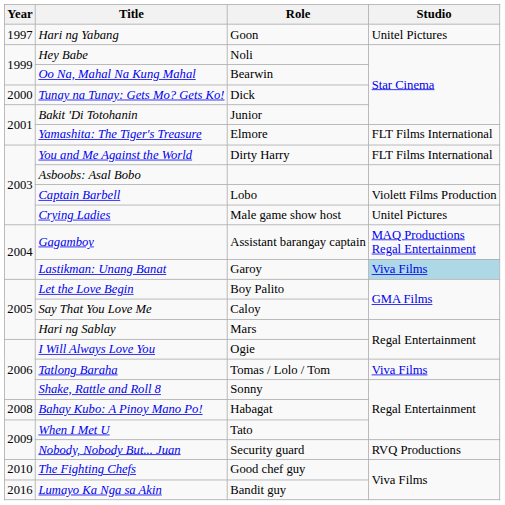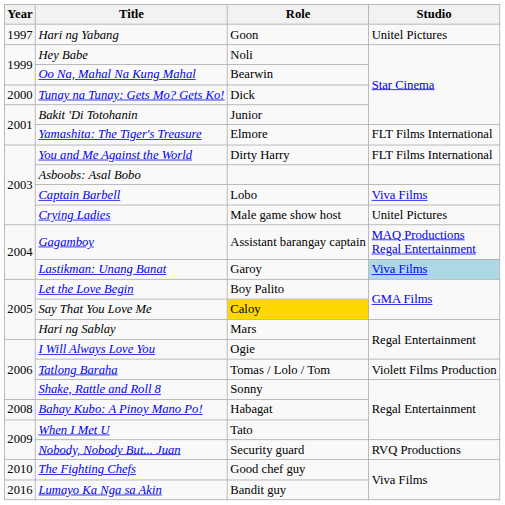Captain Barbell | Studio: Violett Films Production -> Viva Films
Say That You Love Me | Role: no background -> gold background
Tatlong Baraha | Studio: Viva Films -> Violett Films Production
